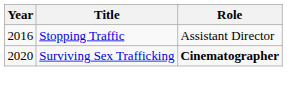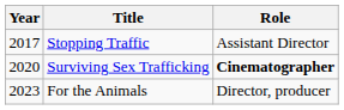Stopping Traffic | Year: 2016 -> 2017
+ row: 2023 | For the Animals | Director, producer
